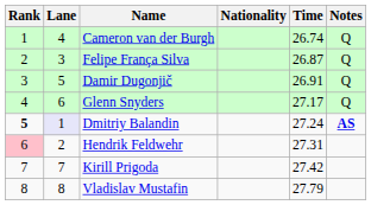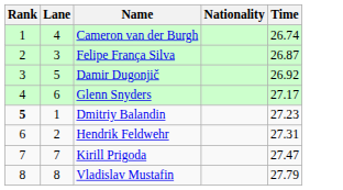- column: Notes | Q | Q | Q | Q | AS
Damir Dugonjič | Time: 26.91 -> 26.92
Dmitriy Balandin | Lane: lavender background -> no background
Dmitriy Balandin | Time: 27.24 -> 27.23
Hendrik Feldwehr | Rank: pink background -> no background
Kirill Prigoda | Time: 27.42 -> 27.47
